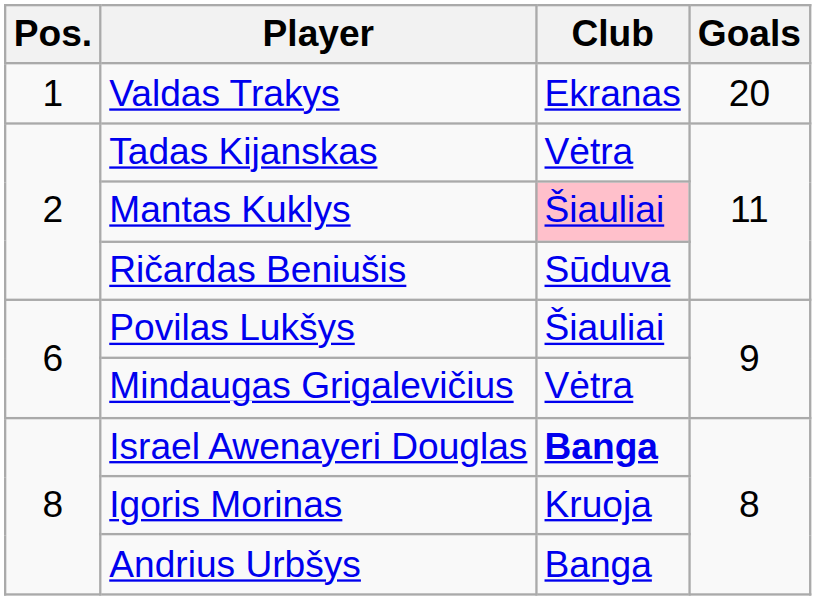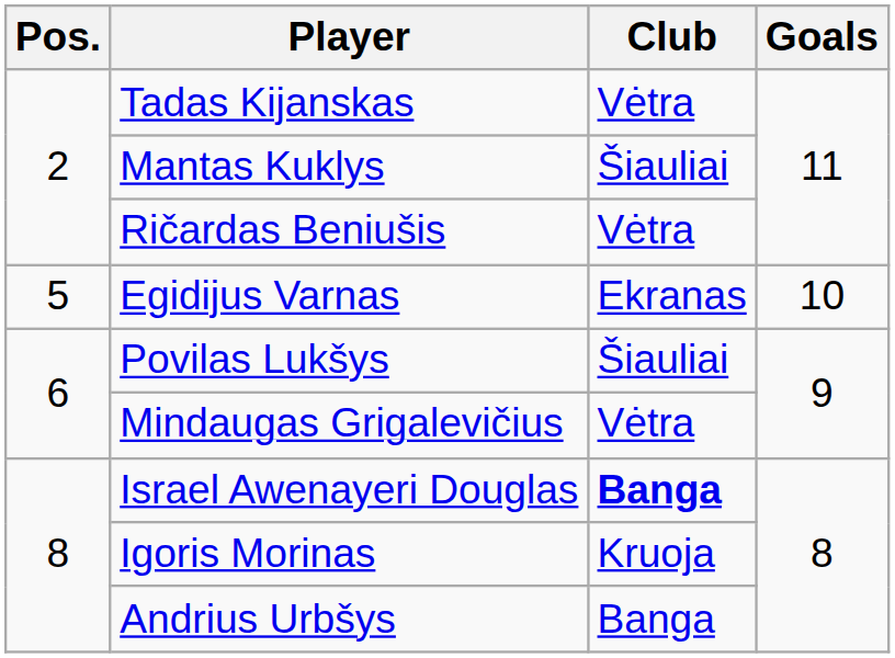- row: 1 | Valdas Trakys | Ekranas | 20
Mantas Kuklys | Club: pink background -> no background
Ričardas Beniušis | Club: Sūduva -> Vėtra
+ row: 5 | Egidijus Varnas | Ekranas | 10
